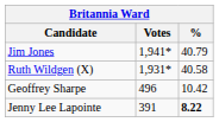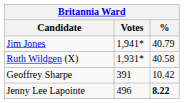Geoffrey Sharpe | Votes: 496 -> 391
Jenny Lee Lapointe | Votes: 391 -> 496
